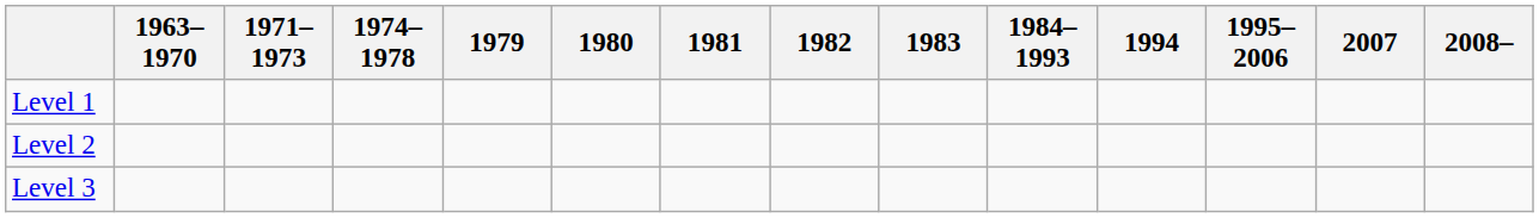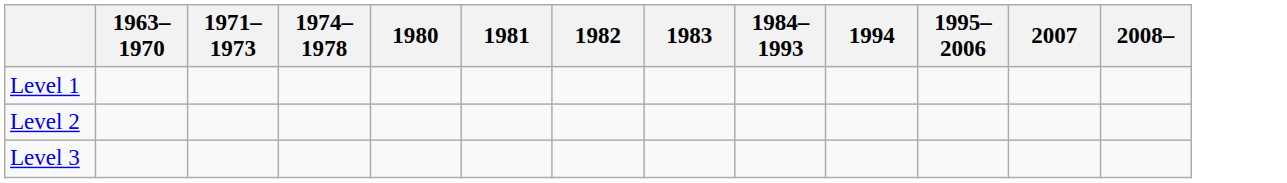- column: 1979
